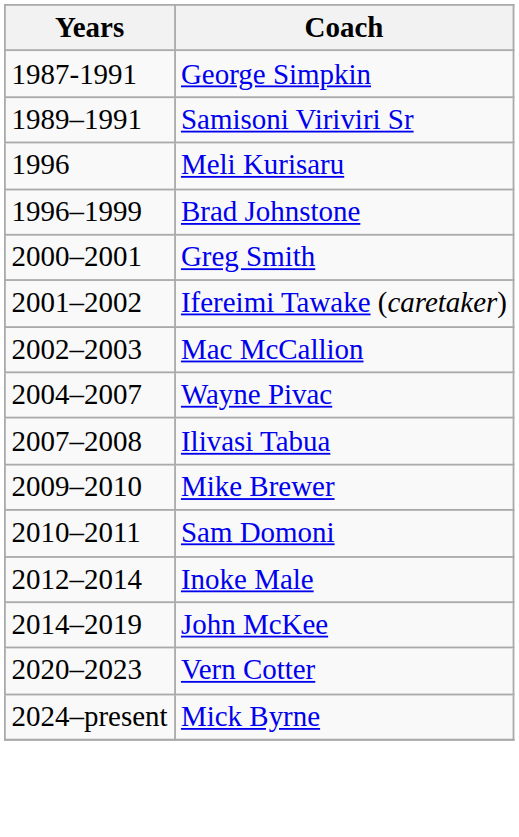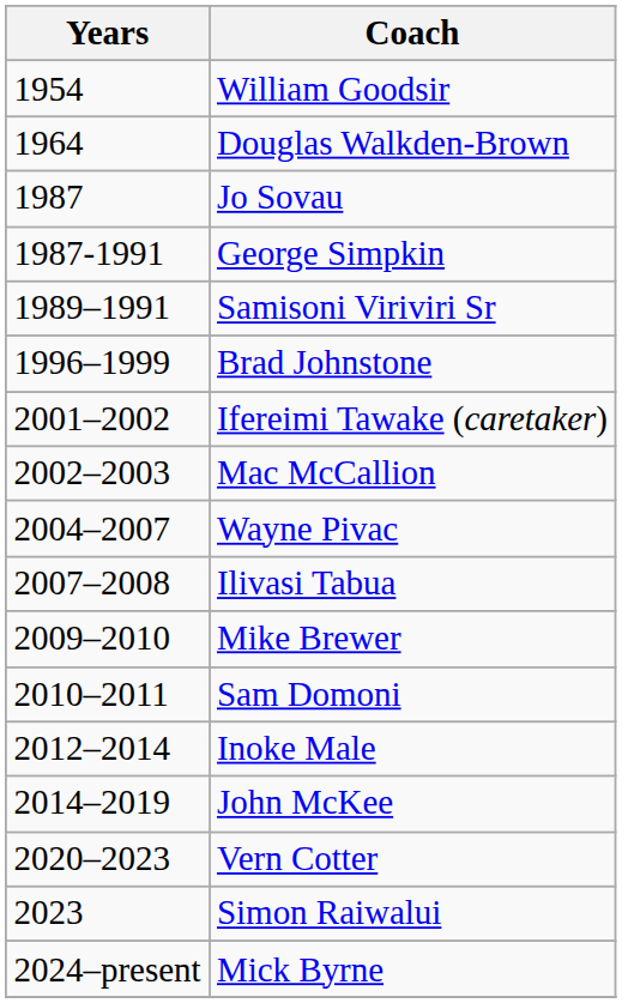+ row: 1954 | William Goodsir
+ row: 1964 | Douglas Walkden-Brown
+ row: 1987 | Jo Sovau
- row: 1996 | Meli Kurisaru
- row: 2000–2001 | Greg Smith
+ row: 2023 | Simon Raiwalui
